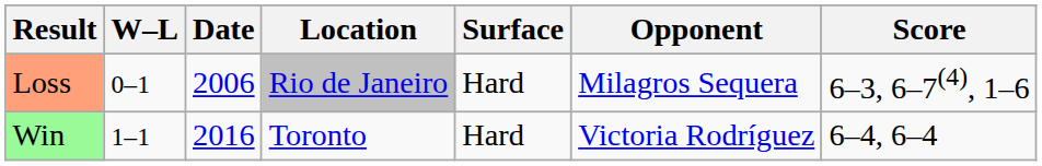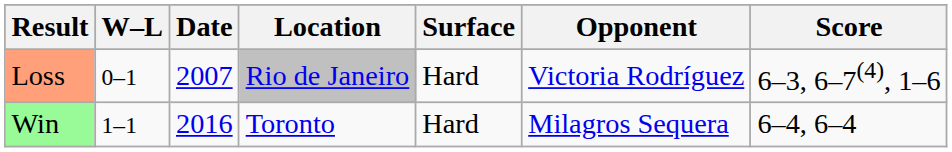Loss | Date: 2006 -> 2007
Loss | Opponent: Milagros Sequera -> Victoria Rodríguez
Win | Opponent: Victoria Rodríguez -> Milagros Sequera
